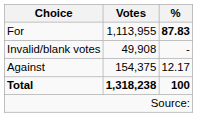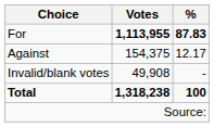For | Votes: normal -> bold
rows swapped: Against <-> Invalid/blank votes
